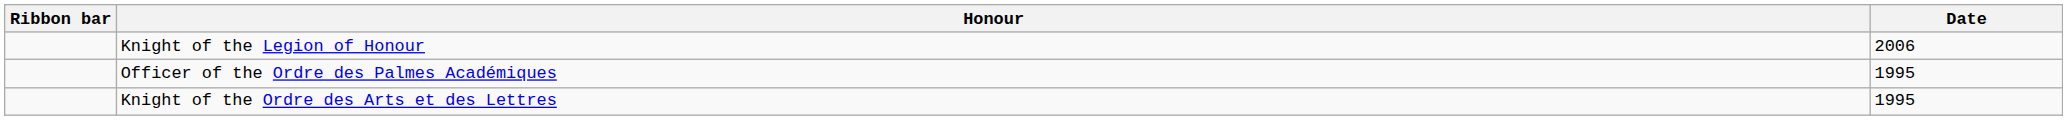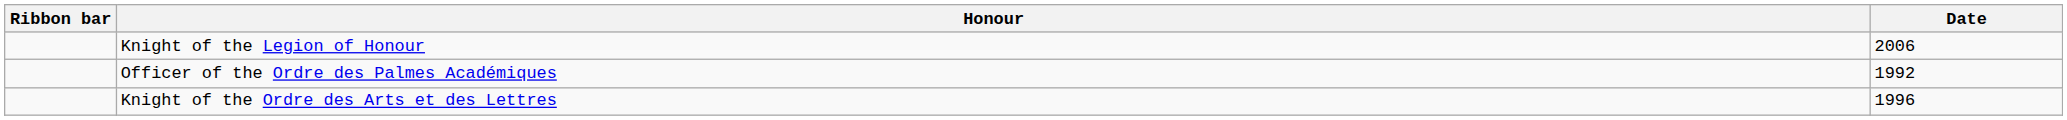Officer of the Ordre des Palmes Académiques | Date: 1995 -> 1992
Knight of the Ordre des Arts et des Lettres | Date: 1995 -> 1996
